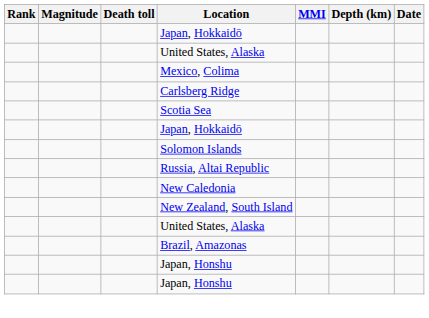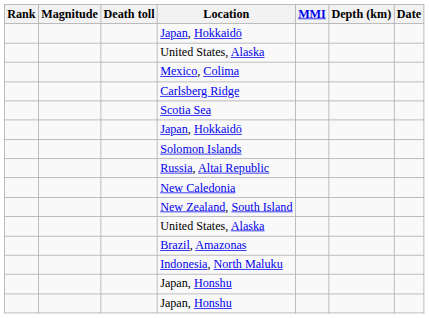+ row: Indonesia, North Maluku
